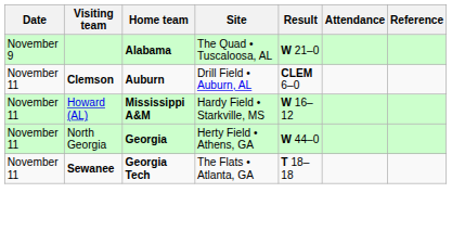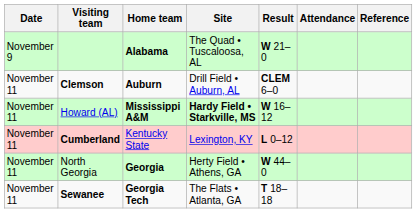Howard (AL) | Site: normal -> bold
+ row: November 11 | Cumberland | Kentucky State | Lexington, KY | L 0–12
